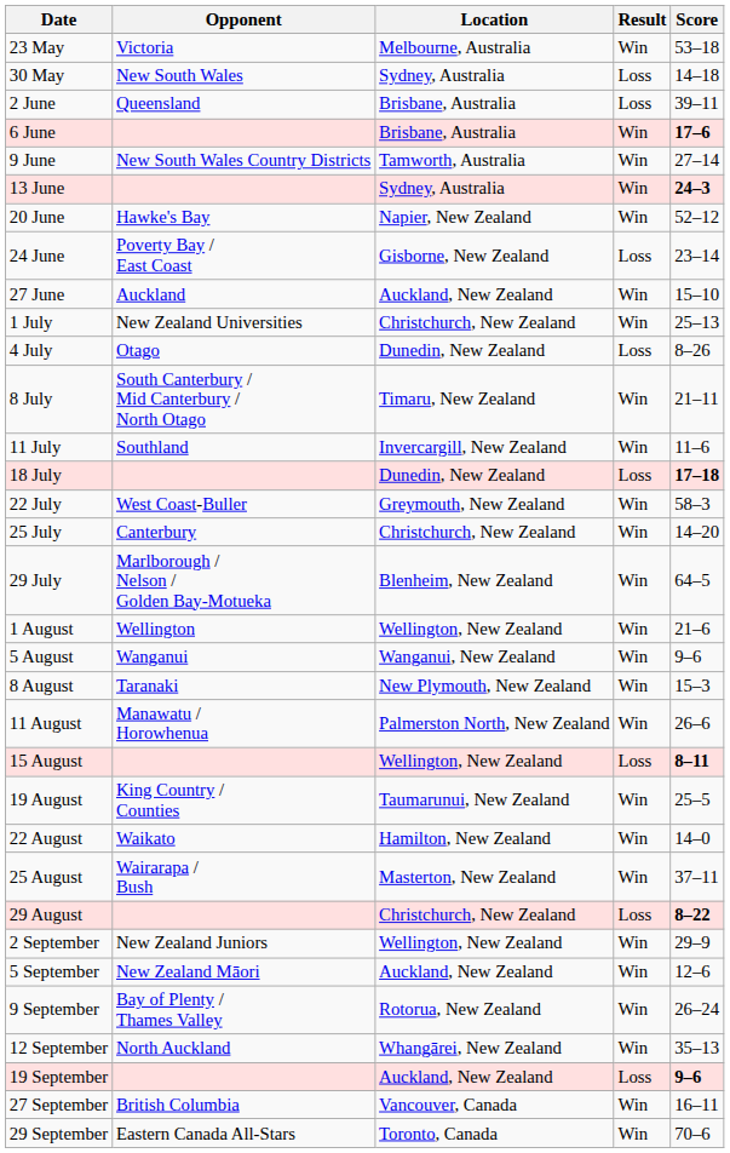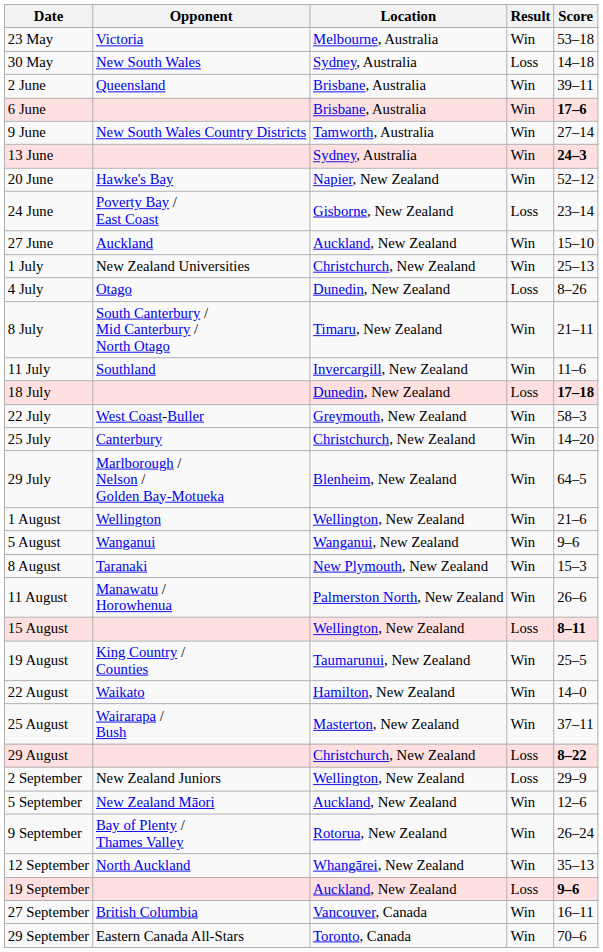2 June | Result: Loss -> Win
2 September | Result: Win -> Loss
